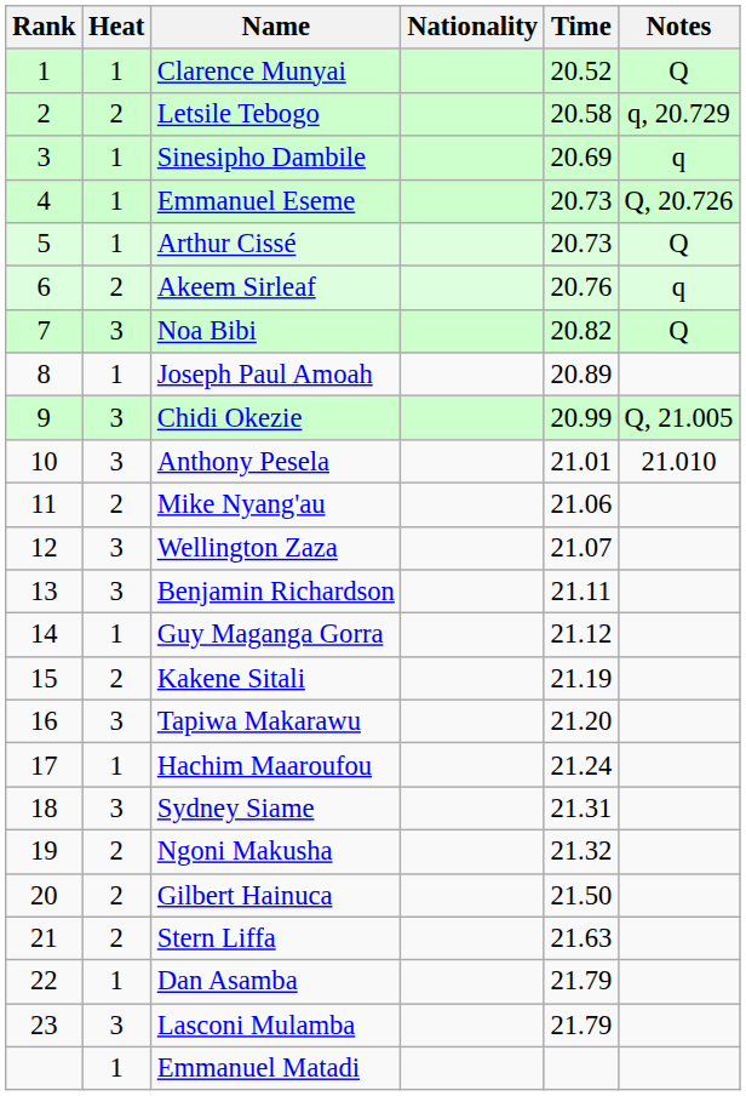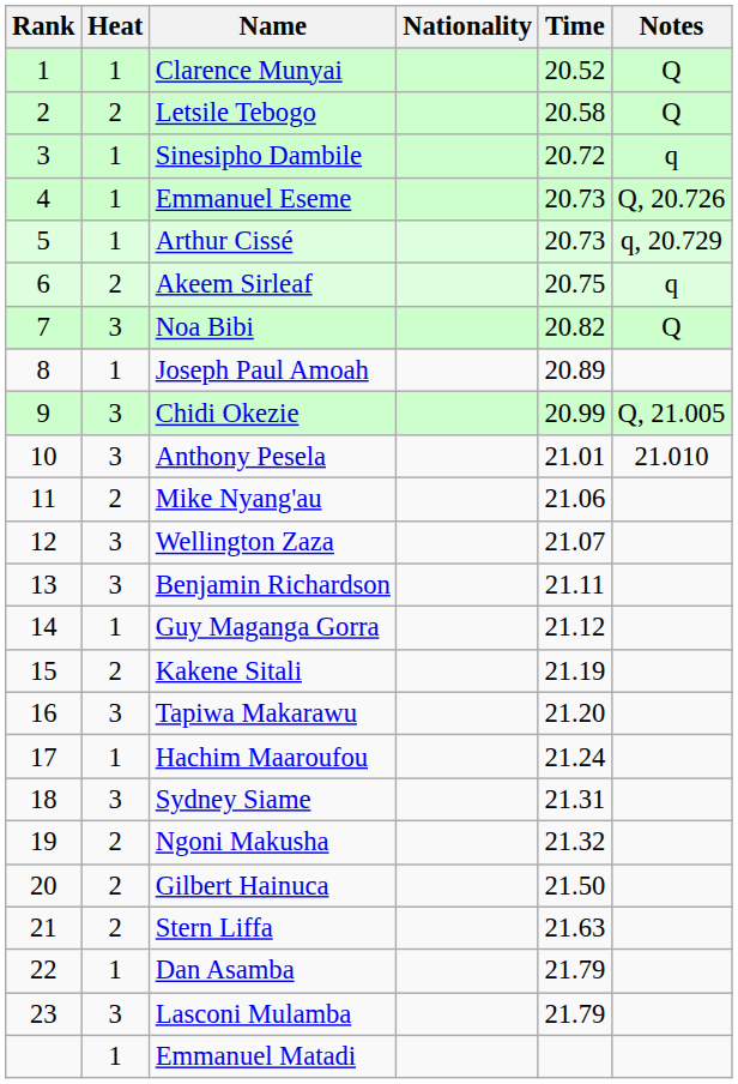Letsile Tebogo | Notes: q, 20.729 -> Q
Sinesipho Dambile | Time: 20.69 -> 20.72
Arthur Cissé | Notes: Q -> q, 20.729
Akeem Sirleaf | Time: 20.76 -> 20.75
